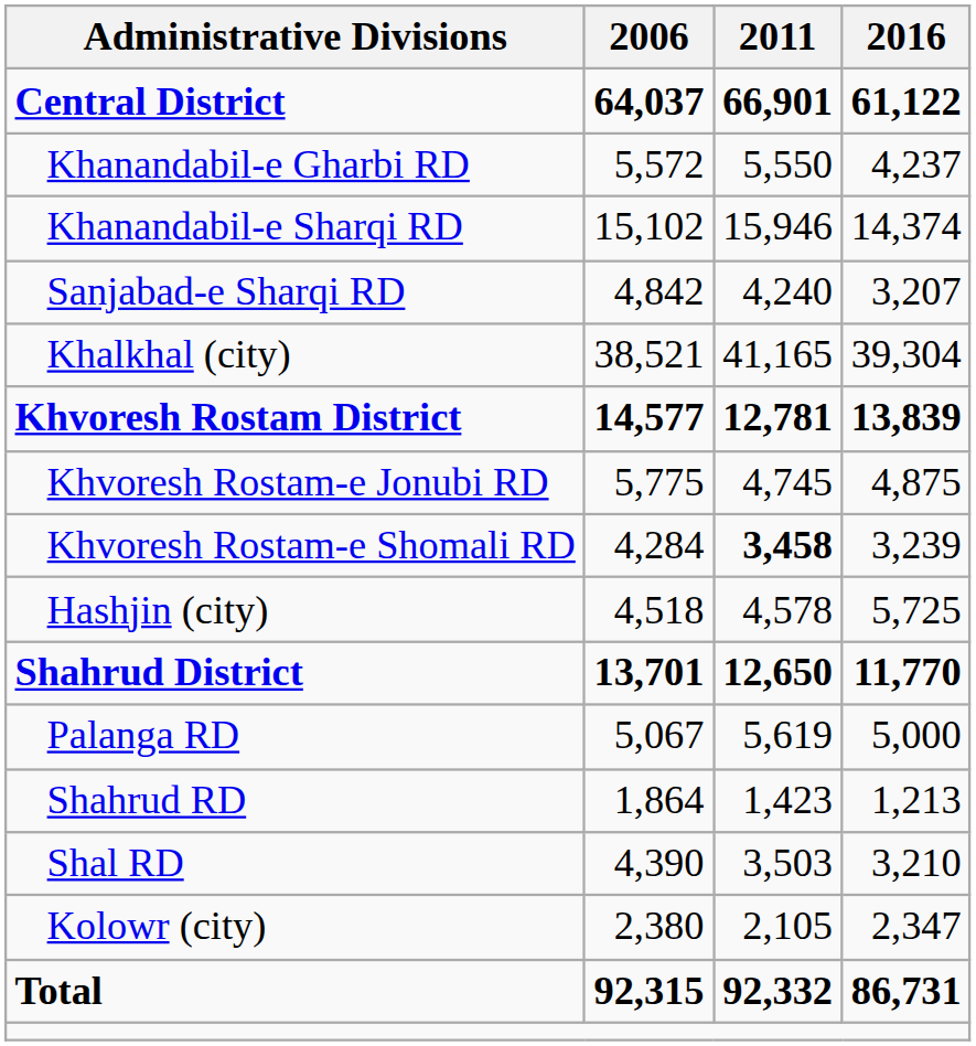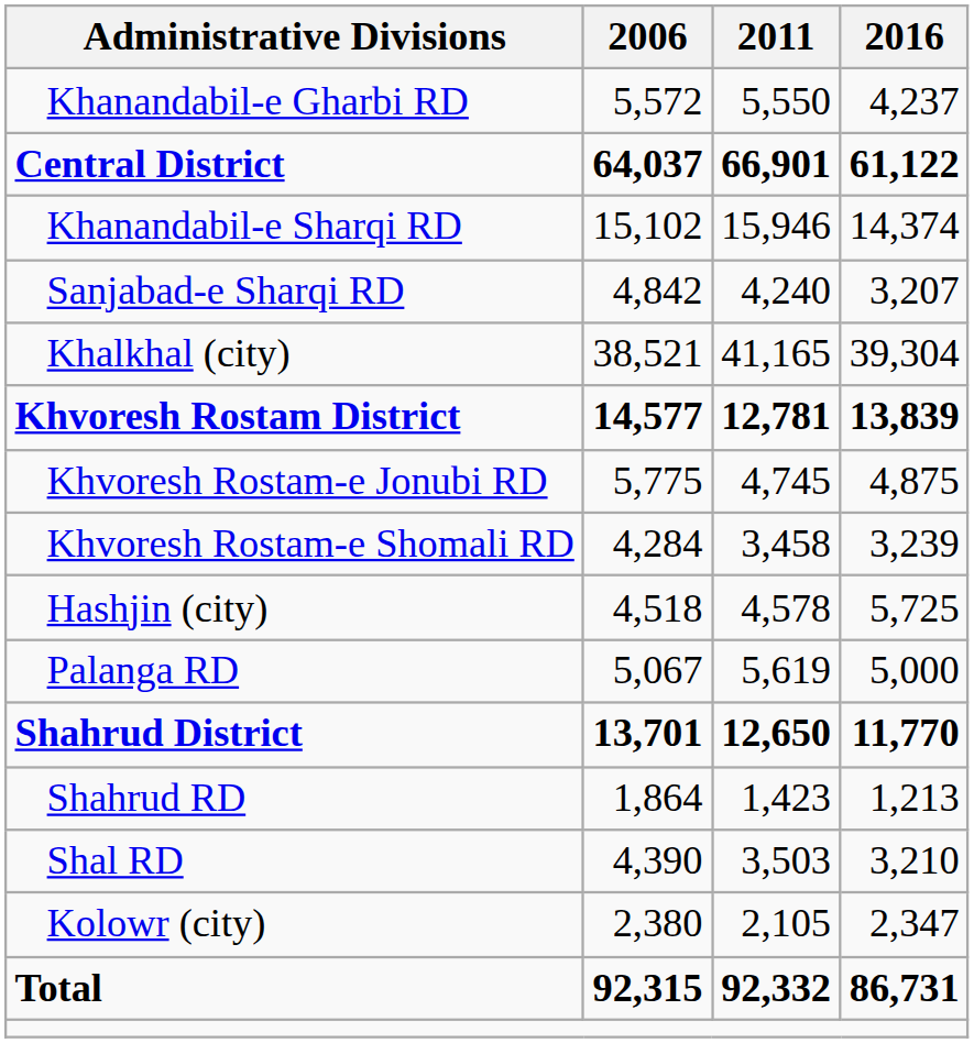rows swapped: Central District <-> Khanandabil-e Gharbi RD
Khvoresh Rostam-e Shomali RD | 2011: bold -> normal
rows swapped: Shahrud District <-> Palanga RD
